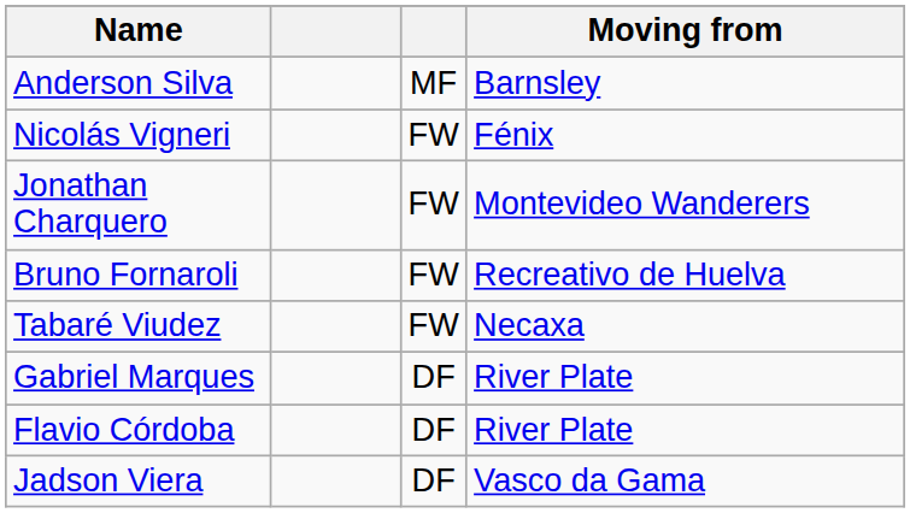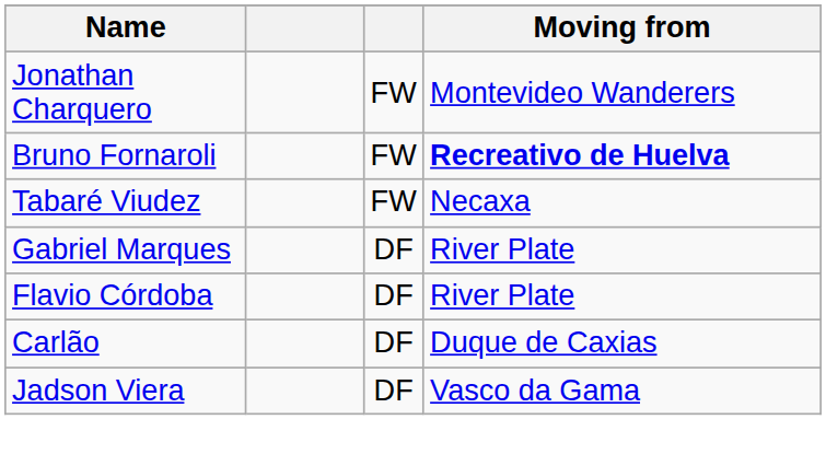- row: Anderson Silva | MF | Barnsley
- row: Nicolás Vigneri | FW | Fénix
Bruno Fornaroli | Moving from: normal -> bold
+ row: Carlão | DF | Duque de Caxias
